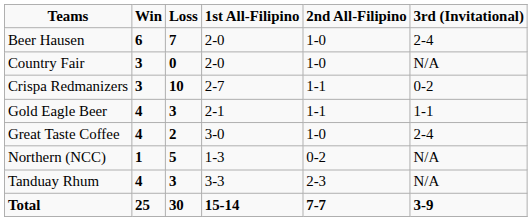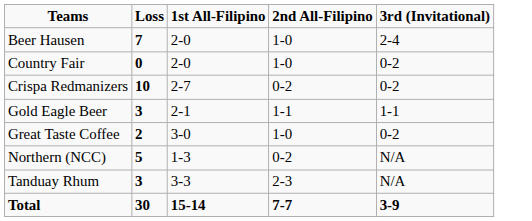- column: Win | 6 | 3 | 3 | 4 | 4 | 1 | 4 | 25
Country Fair | 3rd (Invitational): N/A -> 0-2
Crispa Redmanizers | 2nd All-Filipino: 1-1 -> 0-2
Great Taste Coffee | 3rd (Invitational): 2-4 -> 0-2
